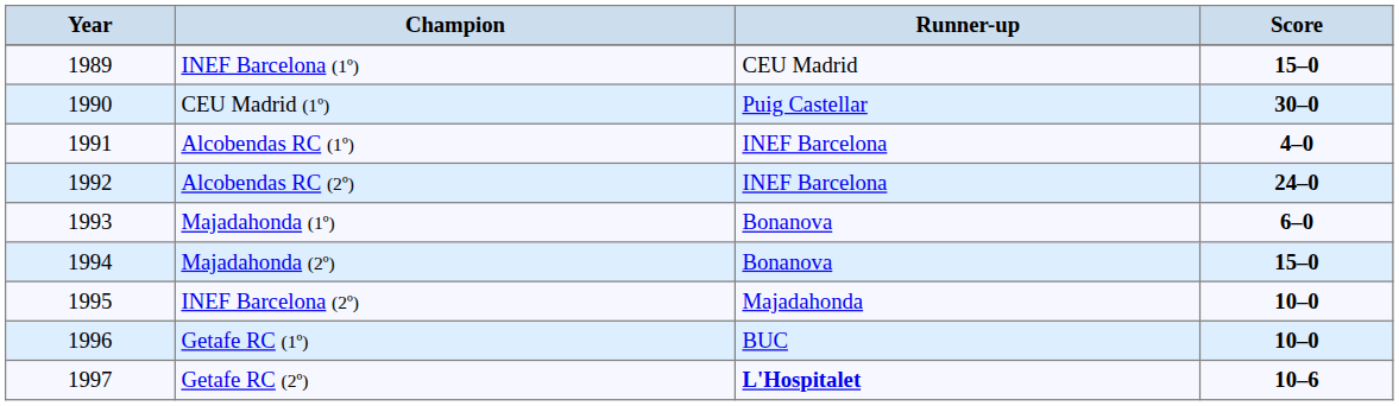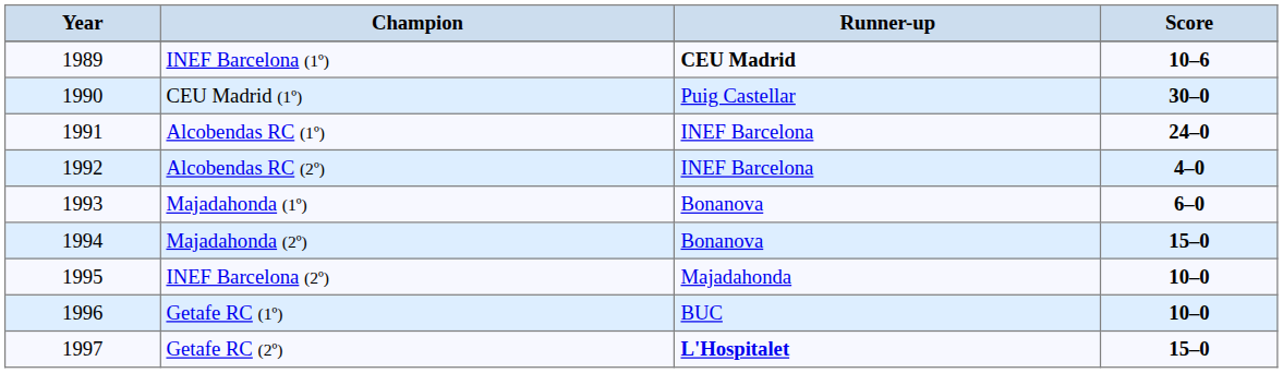INEF Barcelona (1º) | Runner-up: normal -> bold
INEF Barcelona (1º) | Score: 15–0 -> 10–6
Alcobendas RC (1º) | Score: 4–0 -> 24–0
Alcobendas RC (2º) | Score: 24–0 -> 4–0
Getafe RC (2º) | Score: 10–6 -> 15–0
